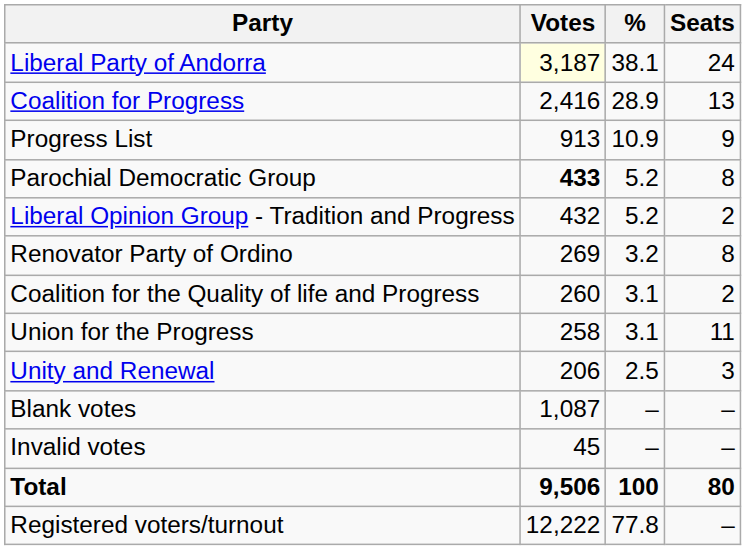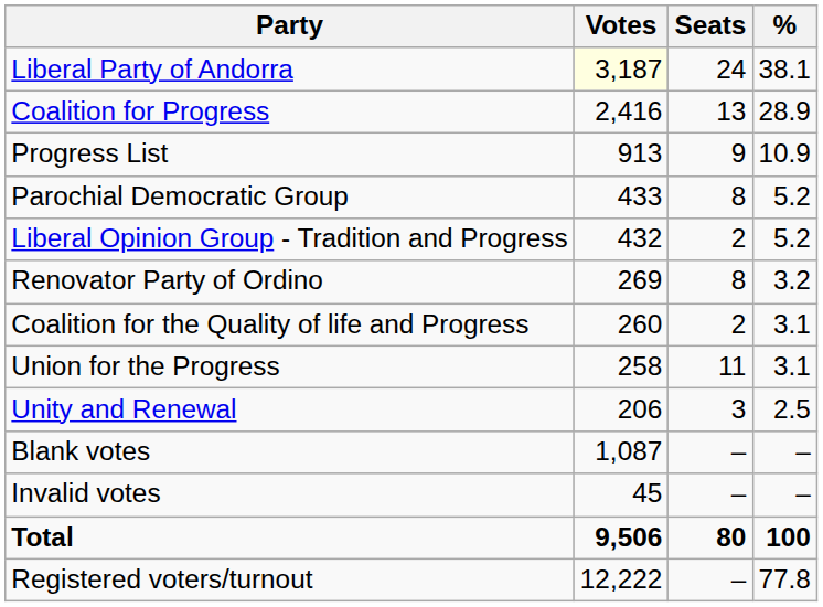columns swapped: % <-> Seats
Parochial Democratic Group | Votes: bold -> normal
